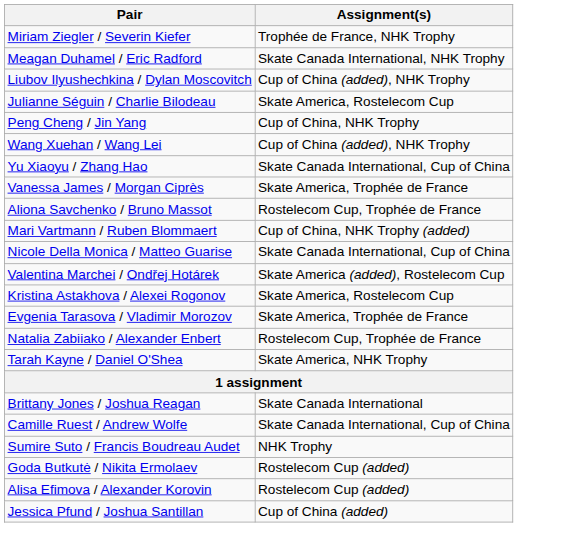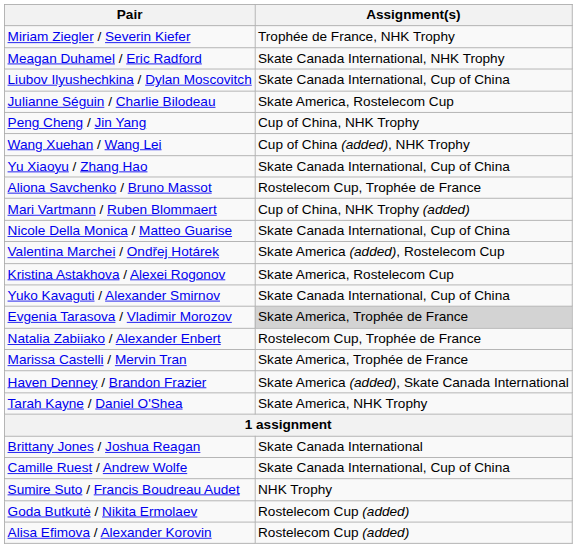Liubov Ilyushechkina / Dylan Moscovitch | Assignment(s): Cup of China (added), NHK Trophy -> Skate Canada International, Cup of China
- row: Vanessa James / Morgan Ciprès | Skate America, Trophée de France
+ row: Yuko Kavaguti / Alexander Smirnov | Skate Canada International, Cup of China
Evgenia Tarasova / Vladimir Morozov | Assignment(s): no background -> lightgrey background
+ row: Marissa Castelli / Mervin Tran | Skate America, Trophée de France
+ row: Haven Denney / Brandon Frazier | Skate America (added), Skate Canada International
- row: Jessica Pfund / Joshua Santillan | Cup of China (added)
